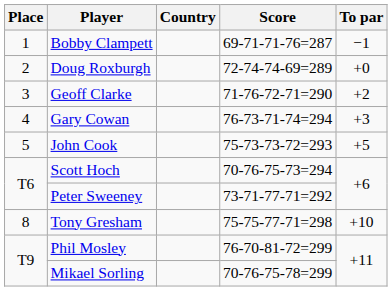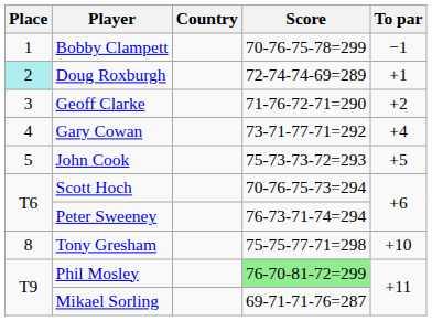Bobby Clampett | Score: 69-71-71-76=287 -> 70-76-75-78=299
Doug Roxburgh | Place: no background -> paleturquoise background
Doug Roxburgh | To par: +0 -> +1
Gary Cowan | Score: 76-73-71-74=294 -> 73-71-77-71=292
Gary Cowan | To par: +3 -> +4
Peter Sweeney | Score: 73-71-77-71=292 -> 76-73-71-74=294
Phil Mosley | Score: no background -> lightgreen background
Mikael Sorling | Score: 70-76-75-78=299 -> 69-71-71-76=287
